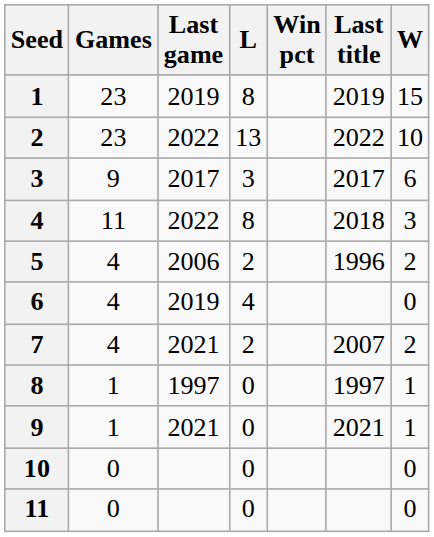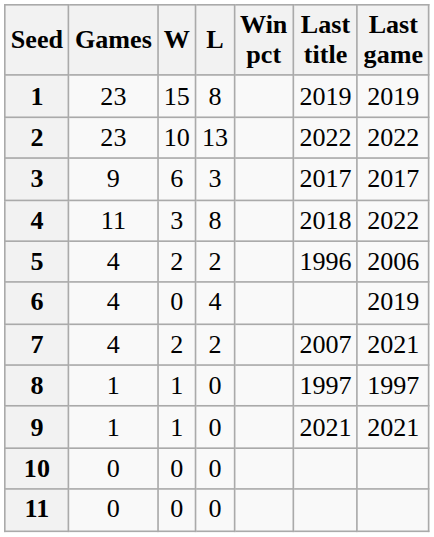columns swapped: W <-> Last game
